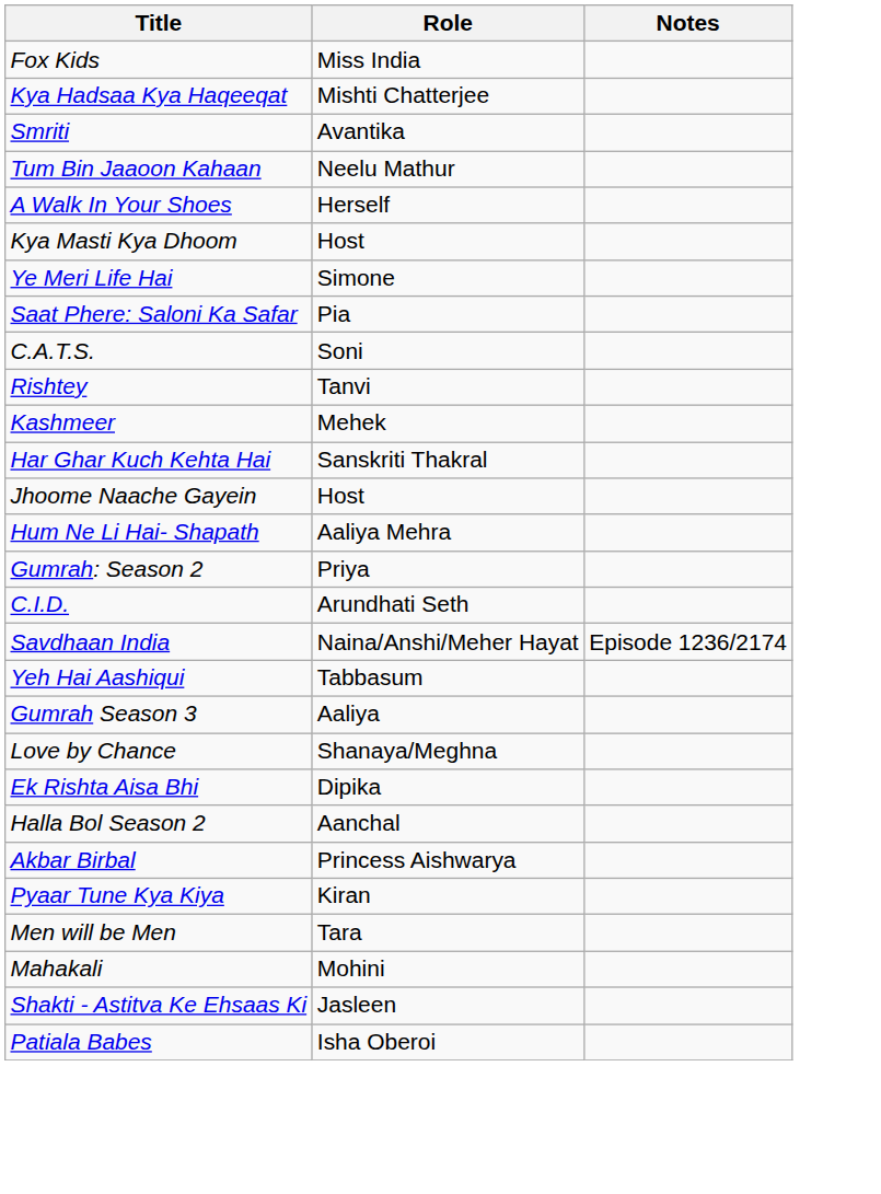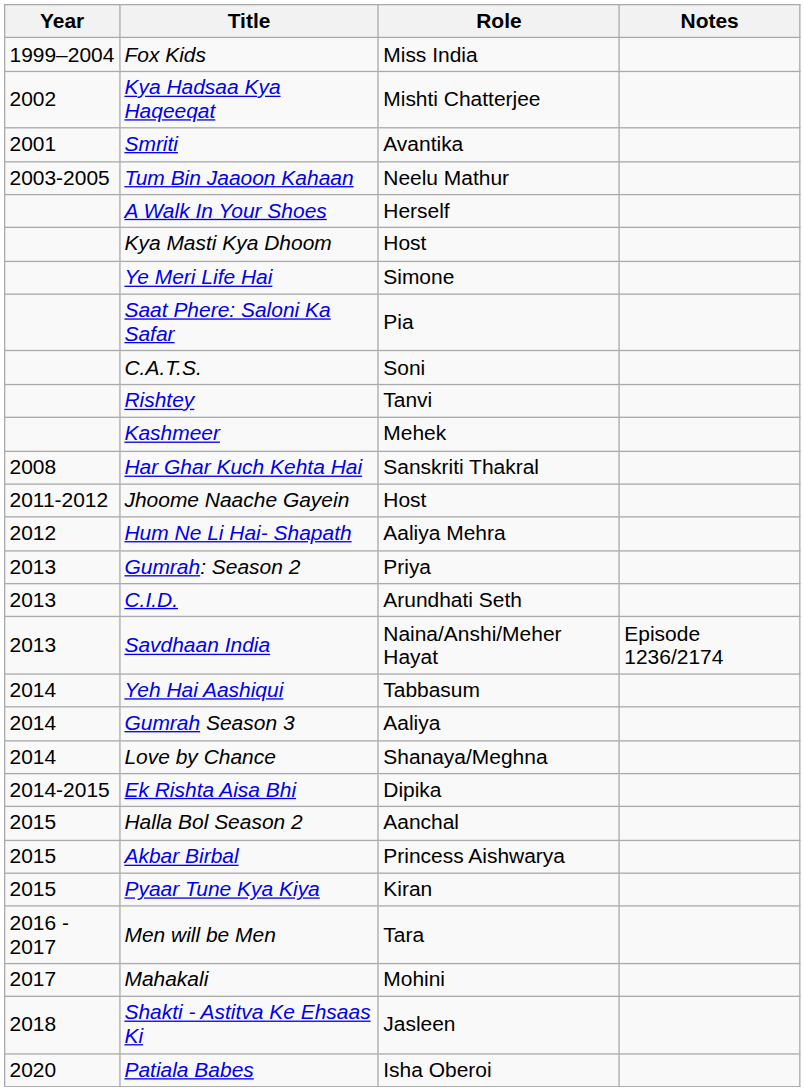+ column: Year | 1999–2004 | 2002 | 2001 | 2003-2005 | 2008 | 2011-2012 | 2012 | 2013 | 2013 | 2013 | 2014 | 2014 | 2014 | 2014-2015 | 2015 | 2015 | 2015 | 2016 - 2017 | 2017 | 2018 | 2020
